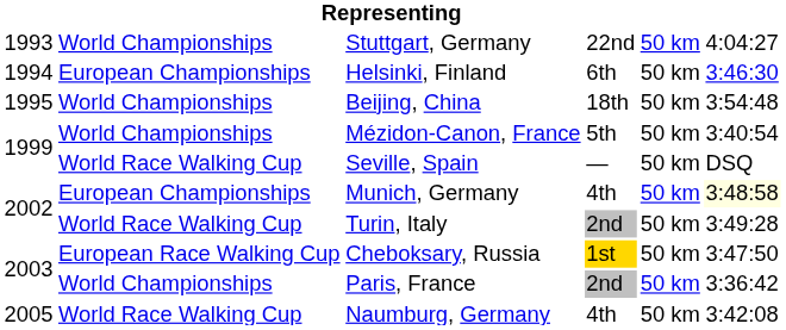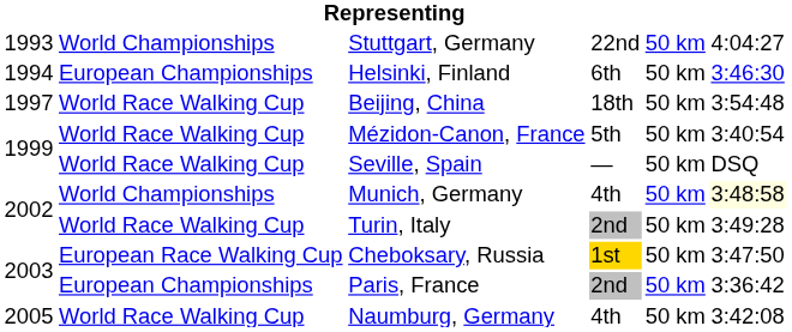Beijing, China | column 1: 1995 -> 1997
Beijing, China | column 2: World Championships -> World Race Walking Cup
Mézidon-Canon, France | column 2: World Championships -> World Race Walking Cup
Munich, Germany | column 2: European Championships -> World Championships
Paris, France | column 2: World Championships -> European Championships
